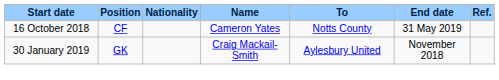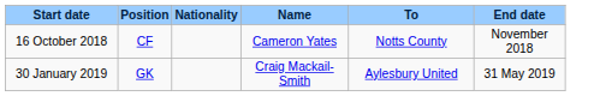- column: Ref.
16 October 2018 | End date: 31 May 2019 -> November 2018
30 January 2019 | End date: November 2018 -> 31 May 2019
